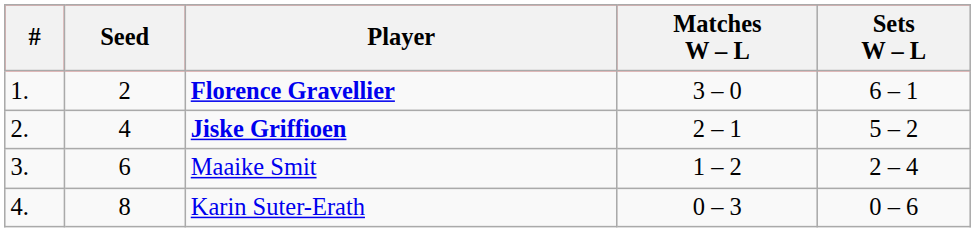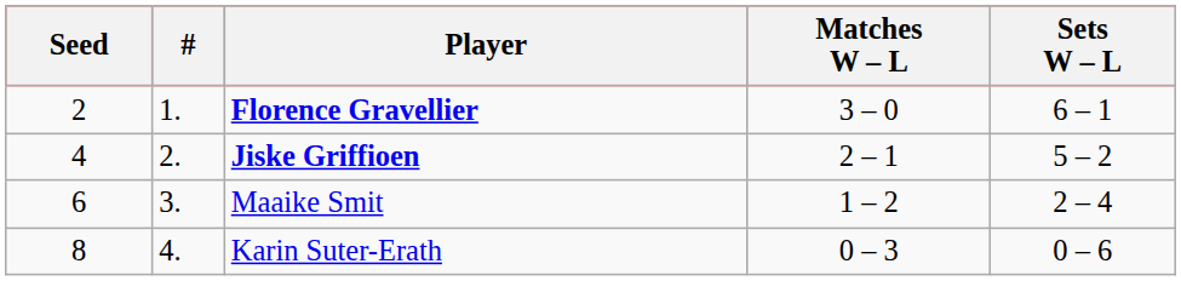columns swapped: # <-> Seed
